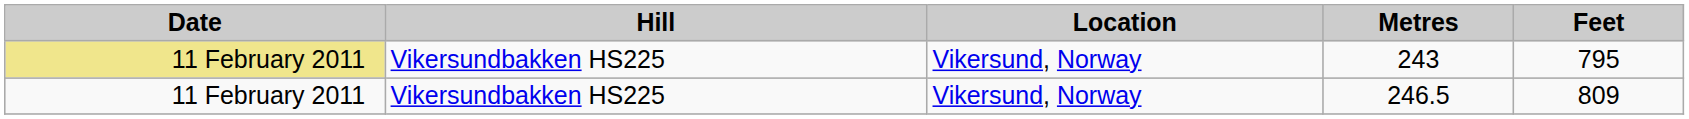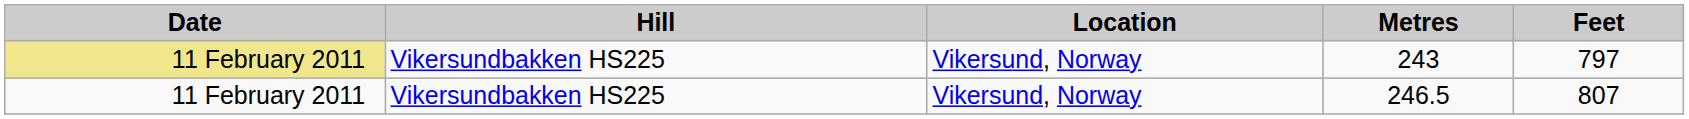243 | Feet: 795 -> 797
246.5 | Feet: 809 -> 807
